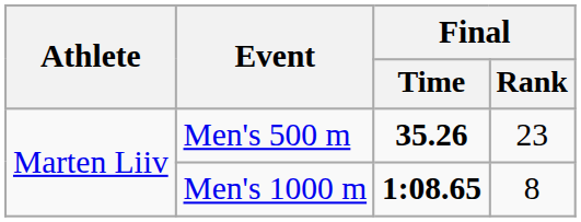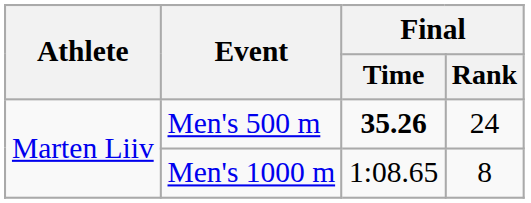Men's 500 m | Final / Rank: 23 -> 24
Men's 1000 m | Final / Time: bold -> normal
